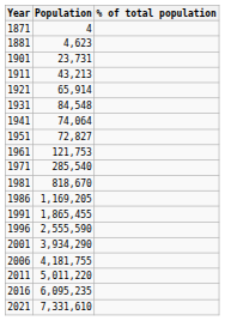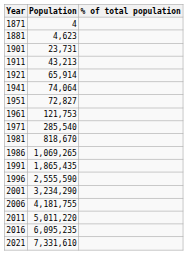- row: 1931 | 84,548
1986 | Population: 1,169,205 -> 1,069,265
1991 | Population: 1,865,455 -> 1,865,435
2001 | Population: 3,934,290 -> 3,234,290
